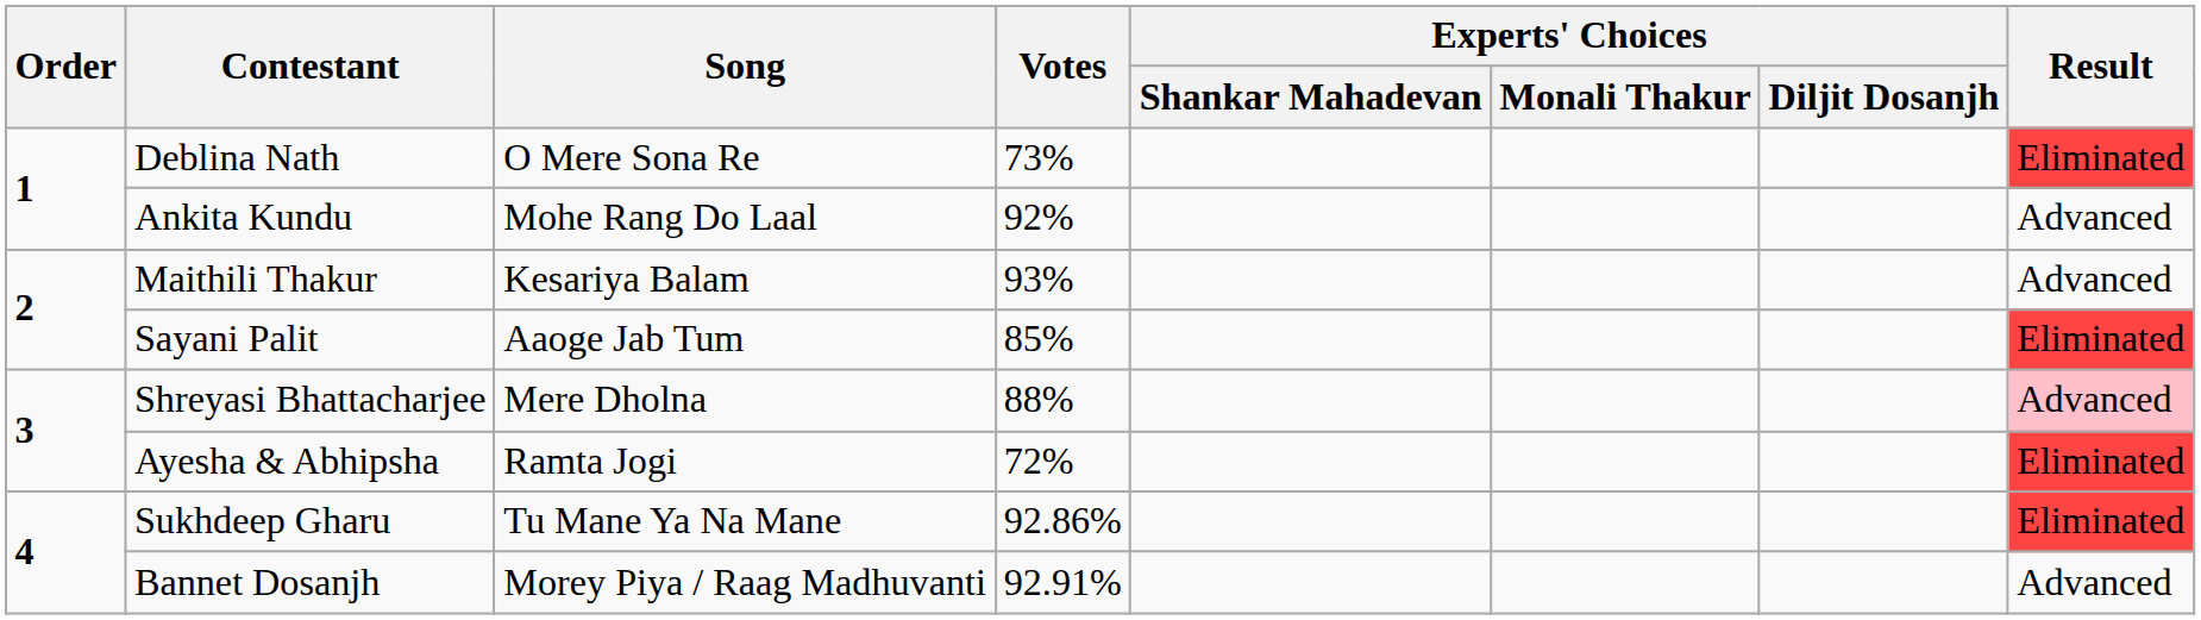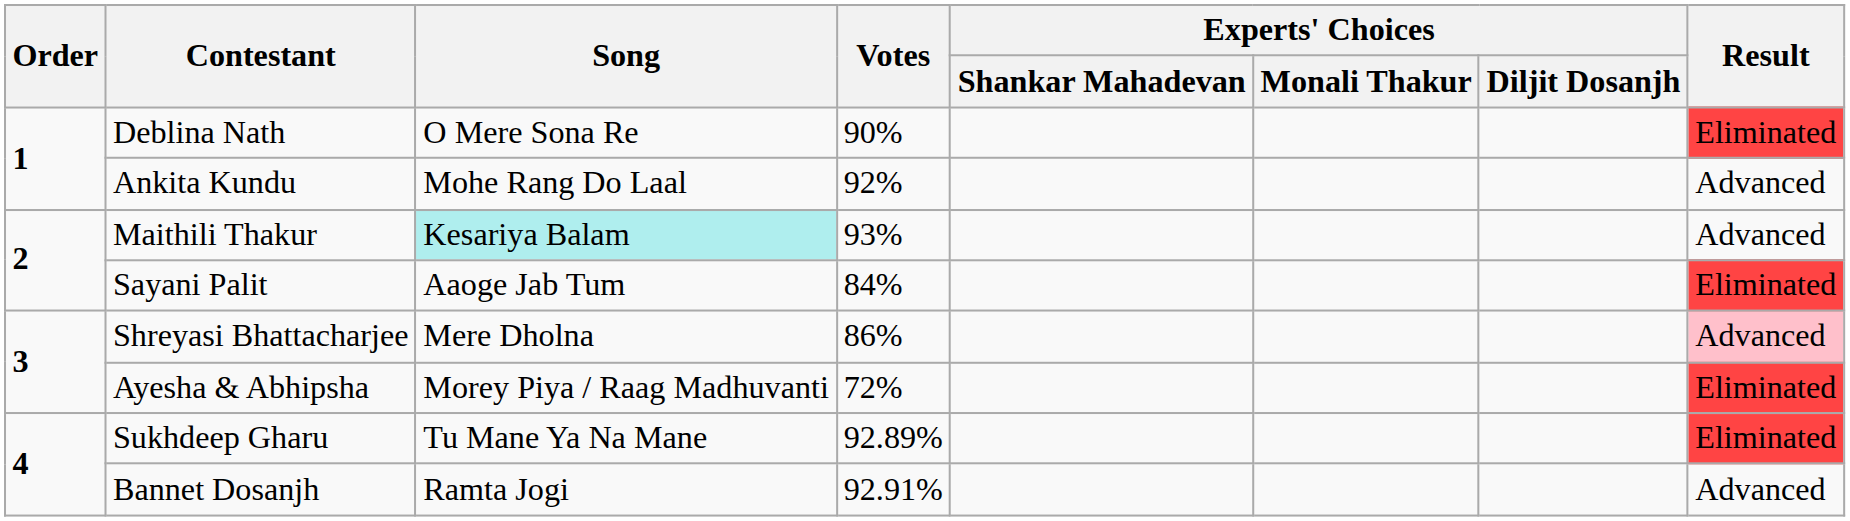Deblina Nath | Votes: 73% -> 90%
Maithili Thakur | Song: no background -> paleturquoise background
Sayani Palit | Votes: 85% -> 84%
Shreyasi Bhattacharjee | Votes: 88% -> 86%
Ayesha & Abhipsha | Song: Ramta Jogi -> Morey Piya / Raag Madhuvanti
Sukhdeep Gharu | Votes: 92.86% -> 92.89%
Bannet Dosanjh | Song: Morey Piya / Raag Madhuvanti -> Ramta Jogi
